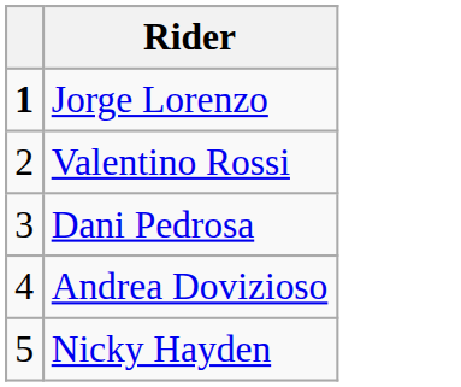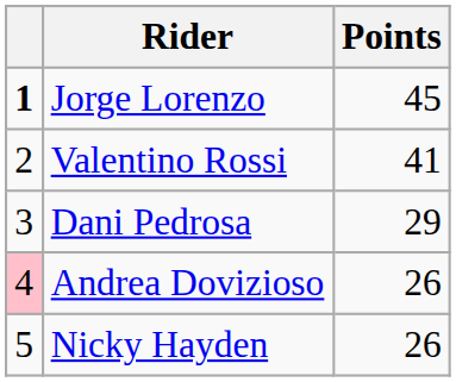+ column: Points | 45 | 41 | 29 | 26 | 26
Andrea Dovizioso | column 1: no background -> pink background
